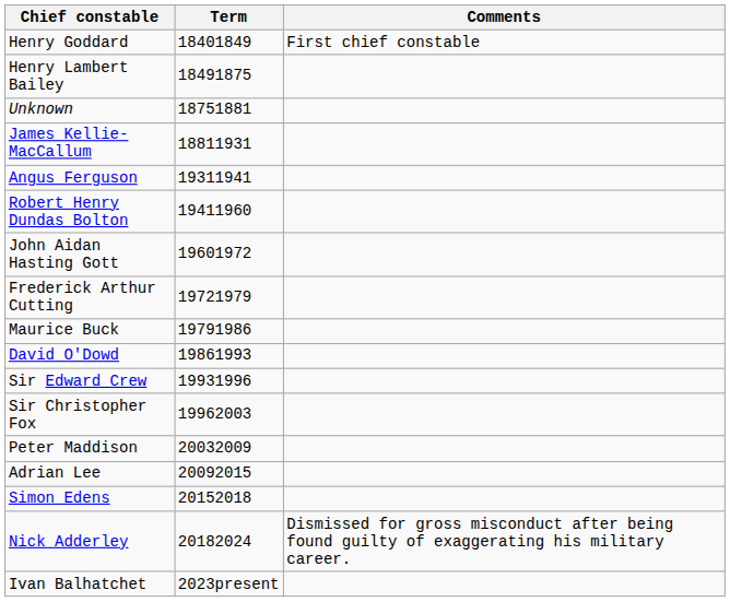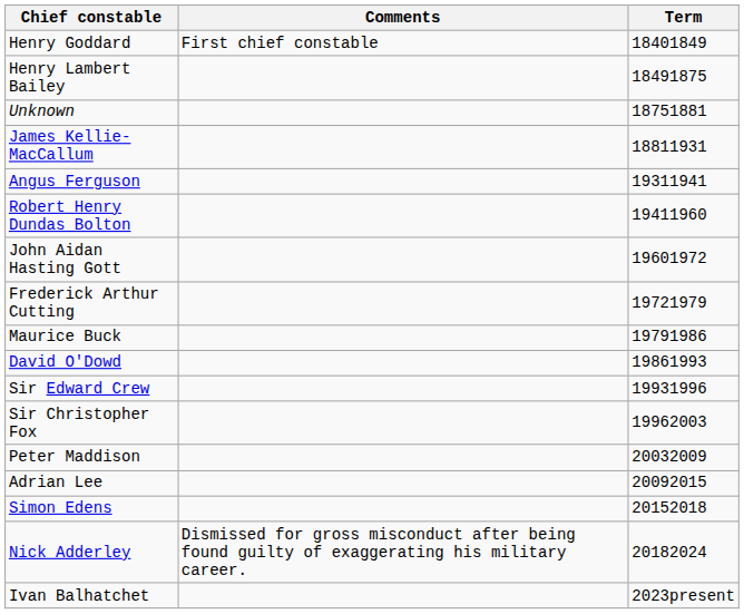columns swapped: Term <-> Comments
